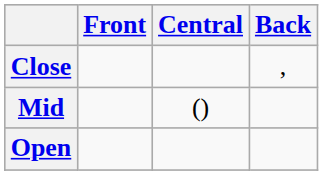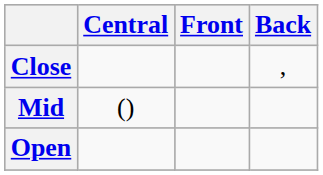columns swapped: Front <-> Central
